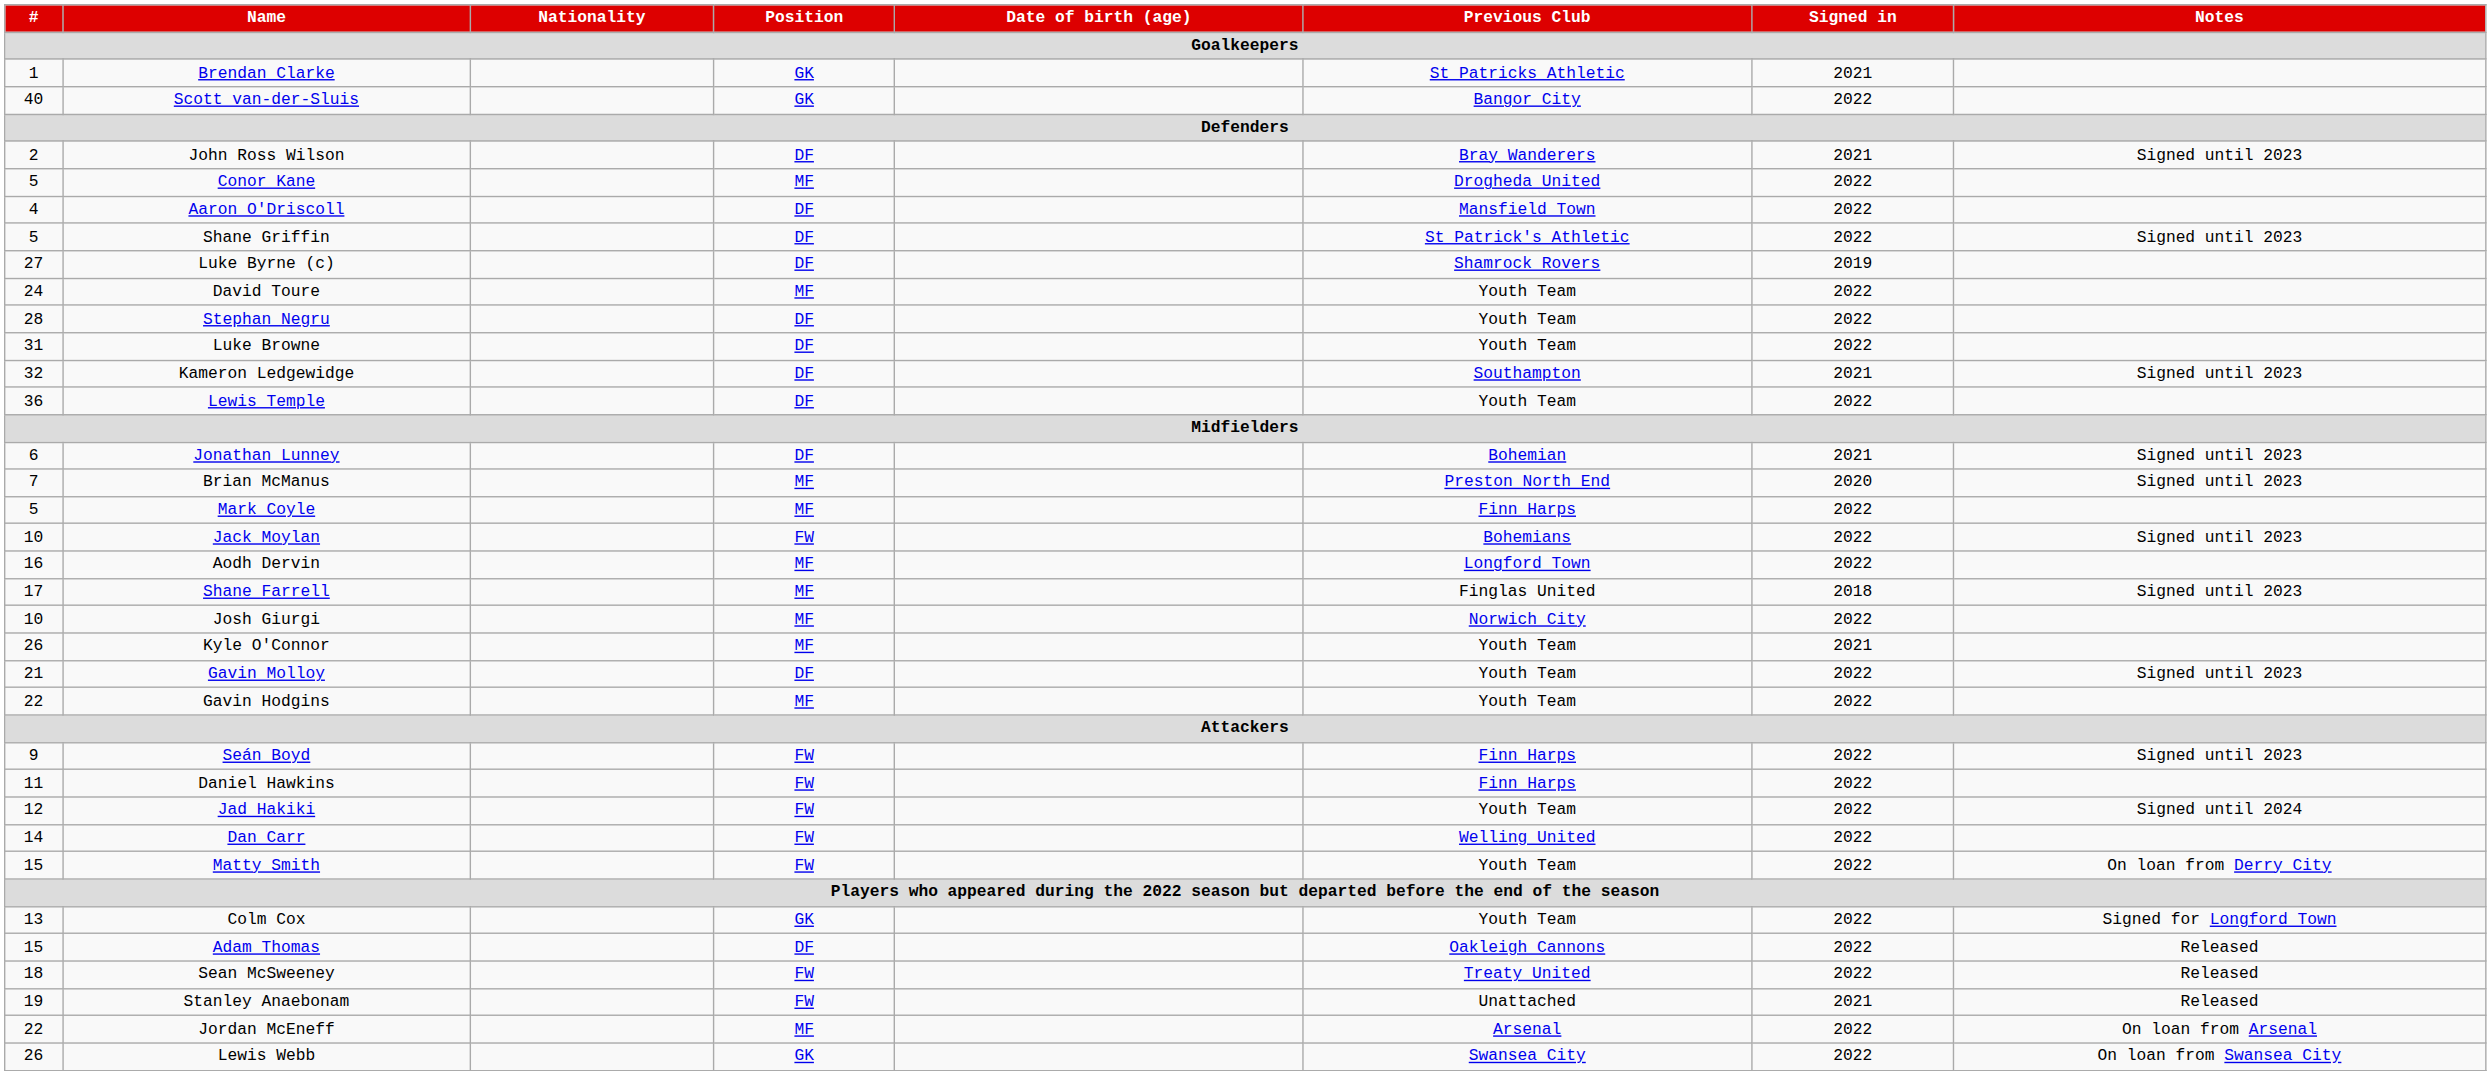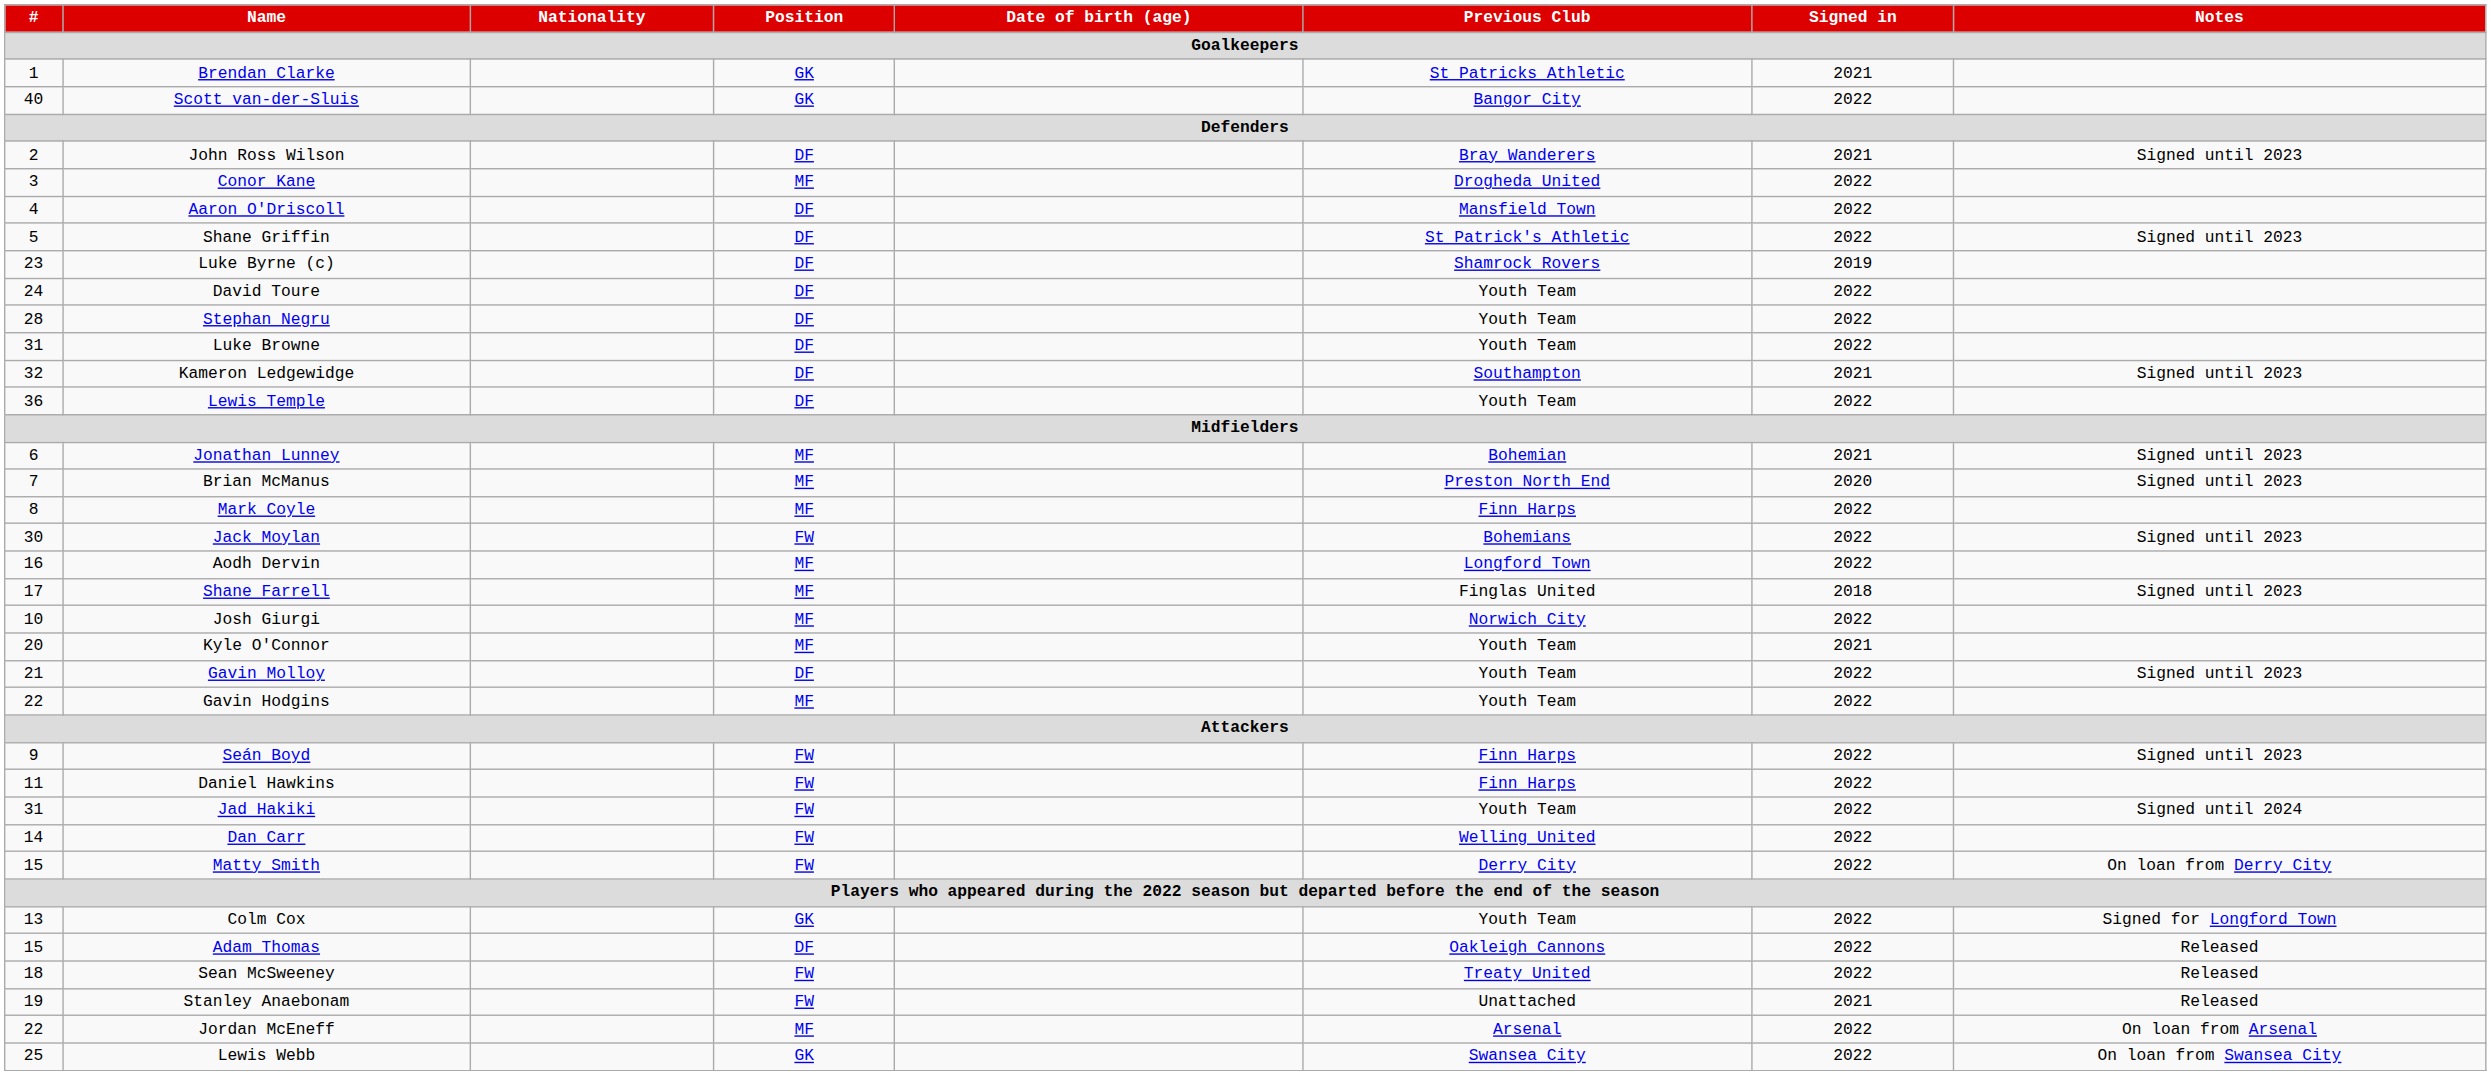Conor Kane | #: 5 -> 3
Luke Byrne (c) | #: 27 -> 23
David Toure | Position: MF -> DF
Jonathan Lunney | Position: DF -> MF
Mark Coyle | #: 5 -> 8
Jack Moylan | #: 10 -> 30
Kyle O'Connor | #: 26 -> 20
Jad Hakiki | #: 12 -> 31
Matty Smith | Previous Club: Youth Team -> Derry City
Lewis Webb | #: 26 -> 25
